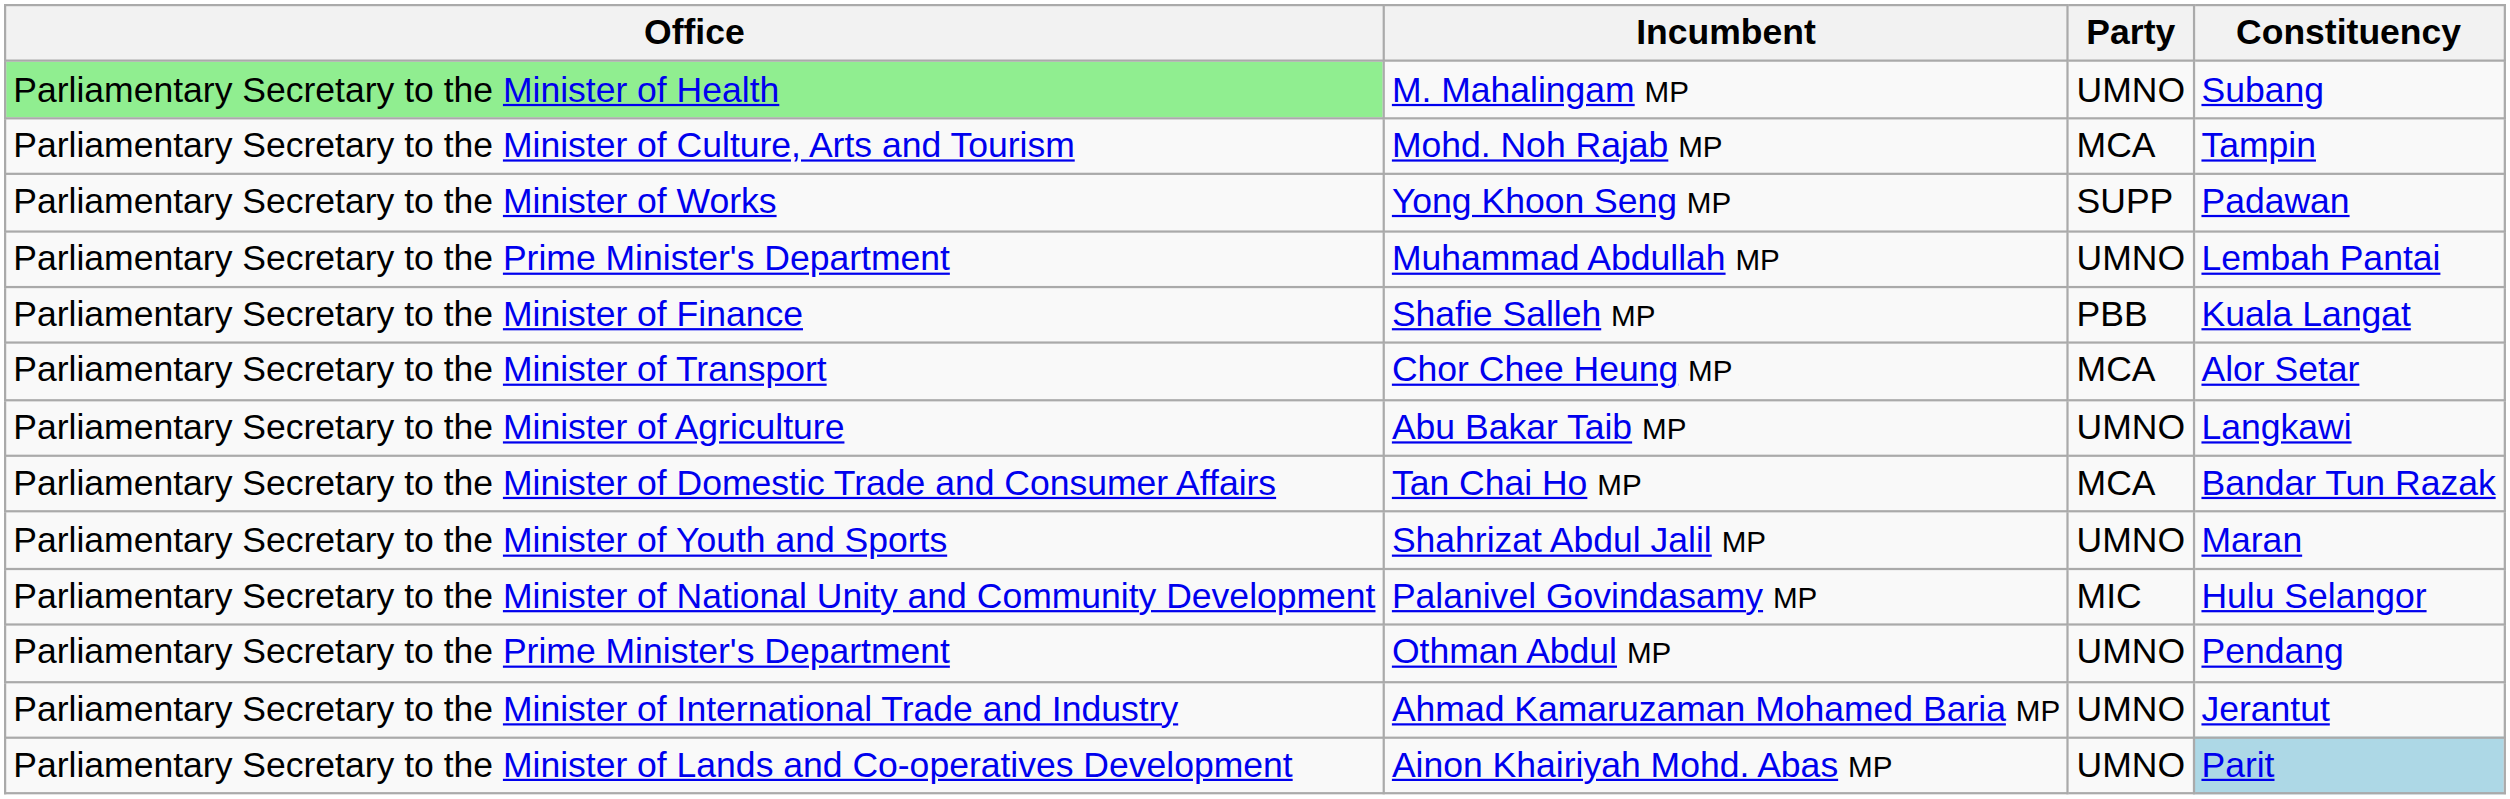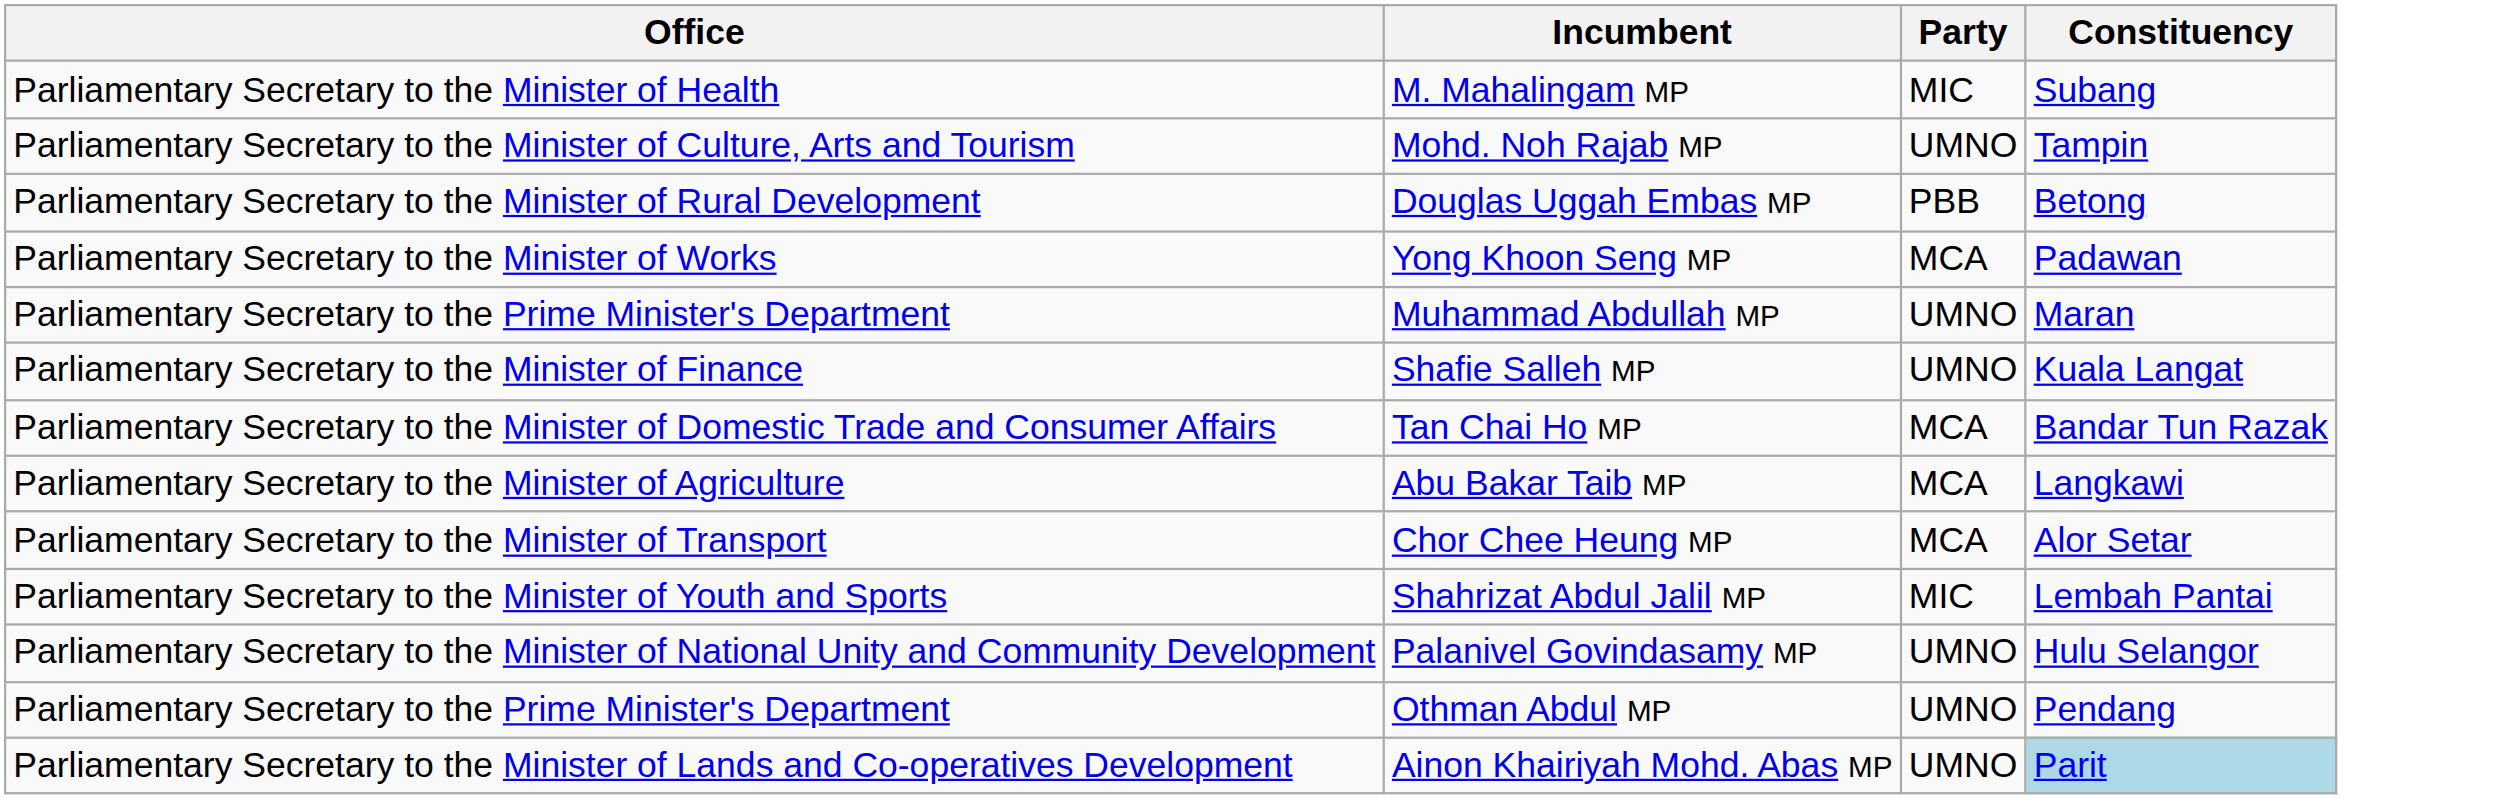M. Mahalingam MP | Office: lightgreen background -> no background
M. Mahalingam MP | Party: UMNO -> MIC
Mohd. Noh Rajab MP | Party: MCA -> UMNO
+ row: Parliamentary Secretary to the Minister of Rural Development | Douglas Uggah Embas MP | PBB | Betong
Yong Khoon Seng MP | Party: SUPP -> MCA
Muhammad Abdullah MP | Constituency: Lembah Pantai -> Maran
Shafie Salleh MP | Party: PBB -> UMNO
rows swapped: Chor Chee Heung MP <-> Tan Chai Ho MP
Abu Bakar Taib MP | Party: UMNO -> MCA
Shahrizat Abdul Jalil MP | Party: UMNO -> MIC
Shahrizat Abdul Jalil MP | Constituency: Maran -> Lembah Pantai
Palanivel Govindasamy MP | Party: MIC -> UMNO
- row: Parliamentary Secretary to the Minister of International Trade and Industry | Ahmad Kamaruzaman Mohamed Baria MP | UMNO | Jerantut
